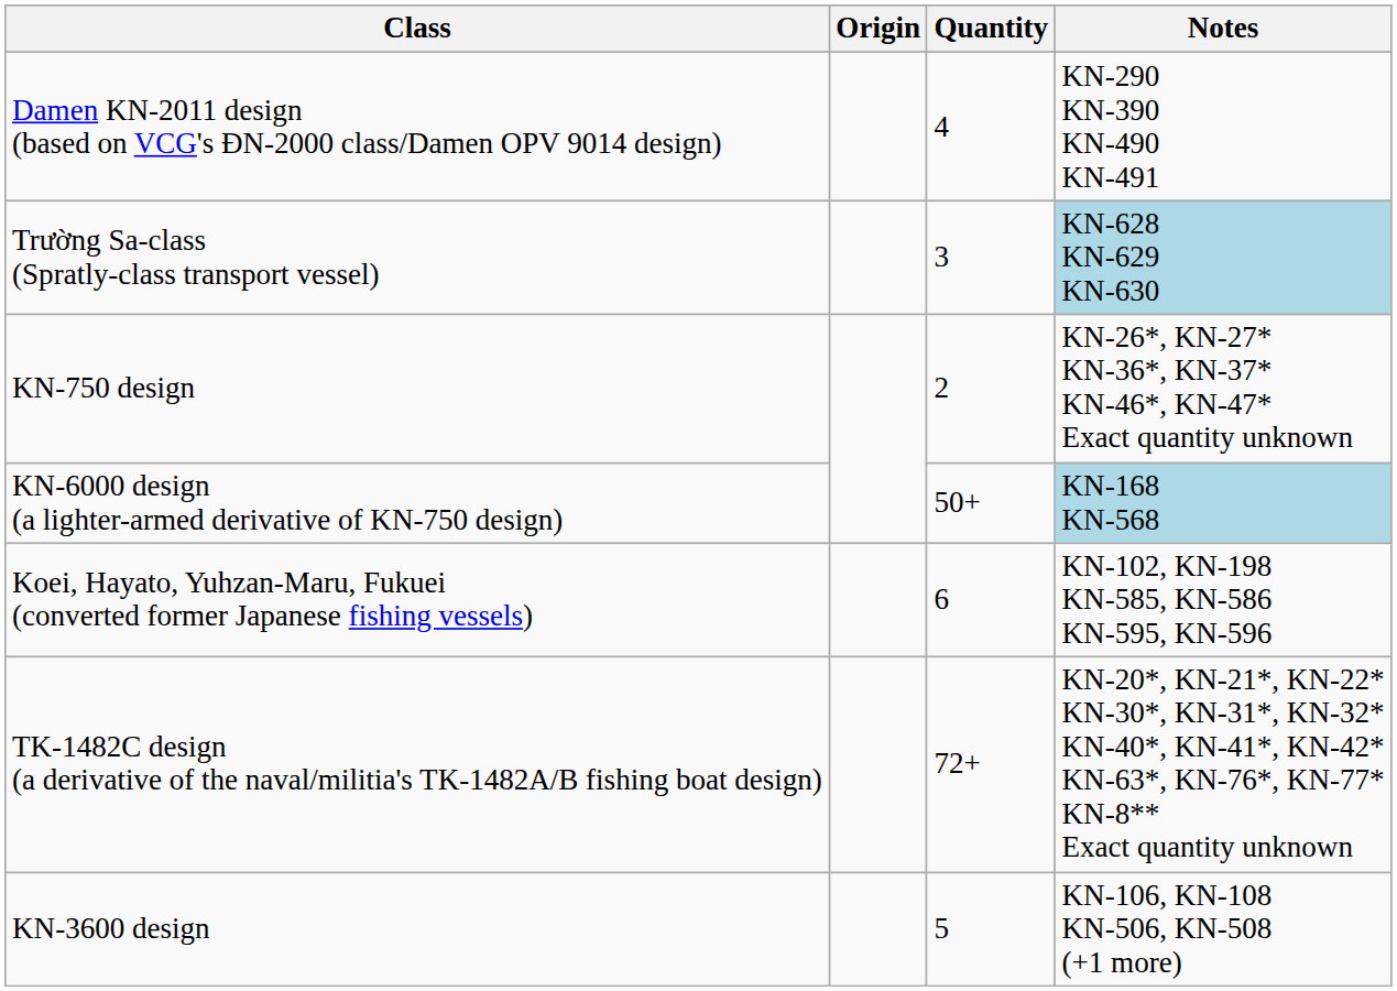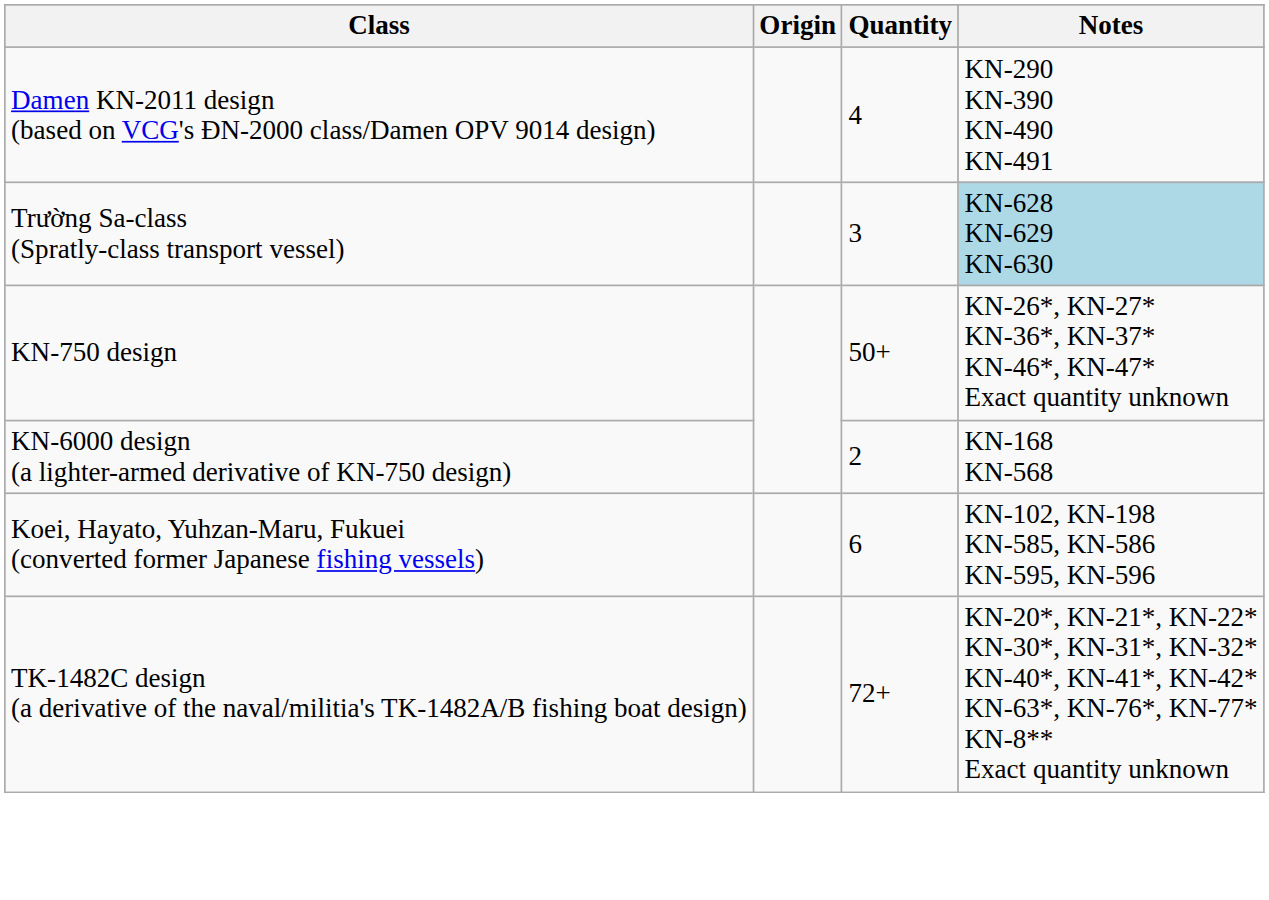KN-750 design | Quantity: 2 -> 50+
KN-6000 design (a lighter-armed derivative of KN-750 design) | Quantity: 50+ -> 2
KN-6000 design (a lighter-armed derivative of KN-750 design) | Notes: lightblue background -> no background
- row: KN-3600 design | 5 | KN-106, KN-108 KN-506, KN-508 (+1 more)
